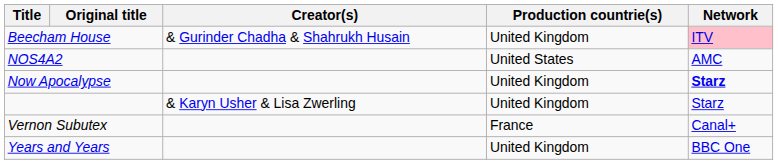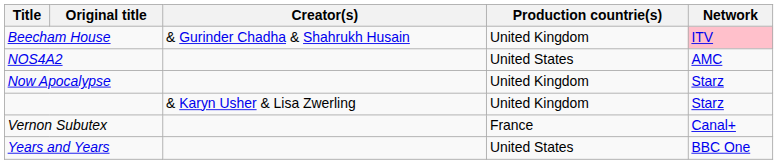Now Apocalypse | Network: bold -> normal
Years and Years | Production countrie(s): United Kingdom -> United States
